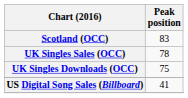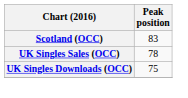- row: US Digital Song Sales (Billboard) | 41
